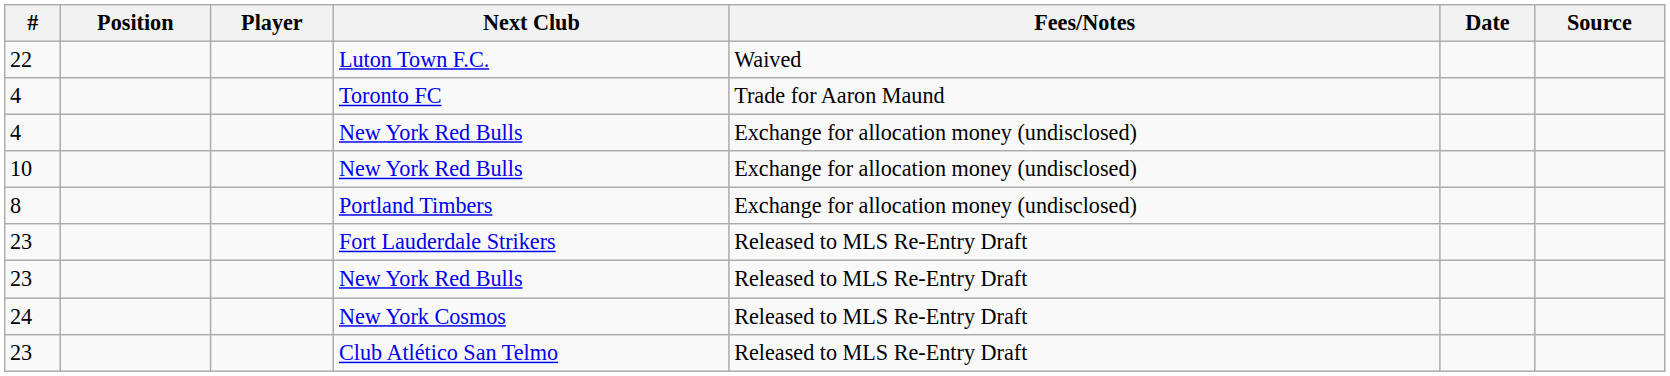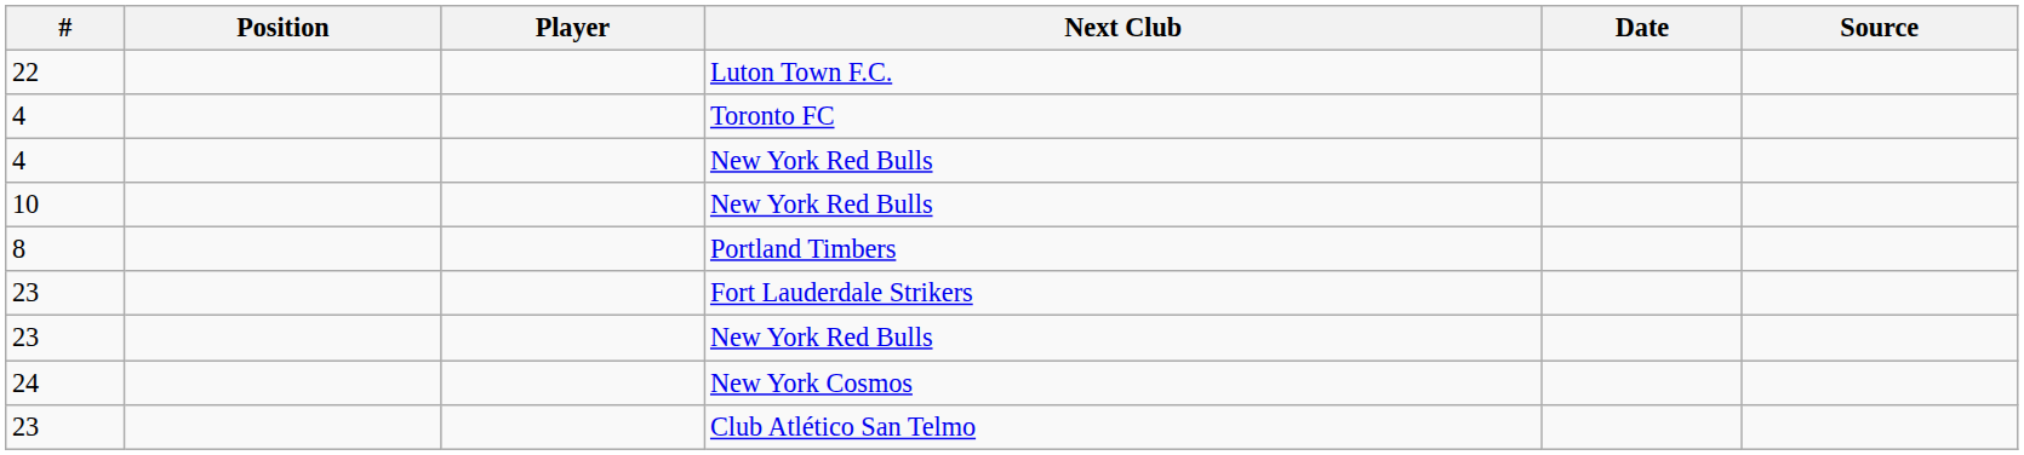- column: Fees/Notes | Waived | Trade for Aaron Maund | Exchange for allocation money (undisclosed) | Exchange for allocation money (undisclosed) | Exchange for allocation money (undisclosed) | Released to MLS Re-Entry Draft | Released to MLS Re-Entry Draft | Released to MLS Re-Entry Draft | Released to MLS Re-Entry Draft
